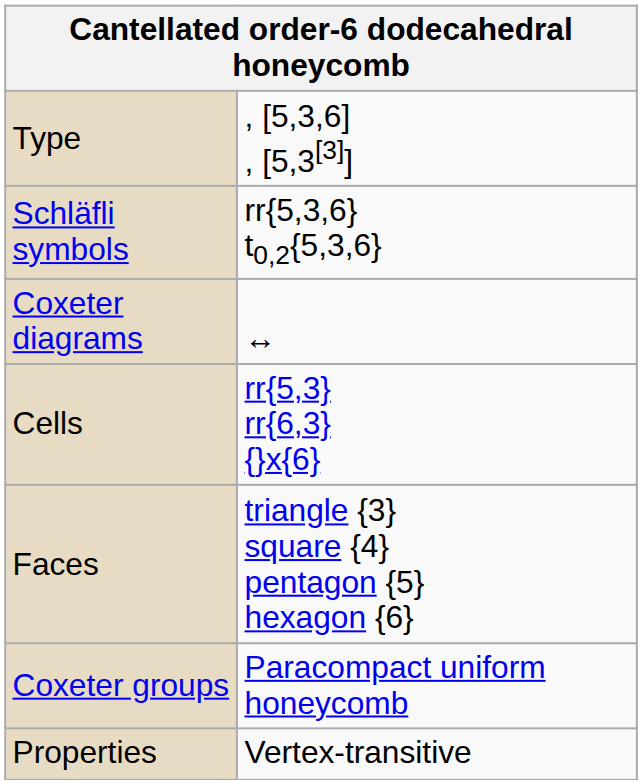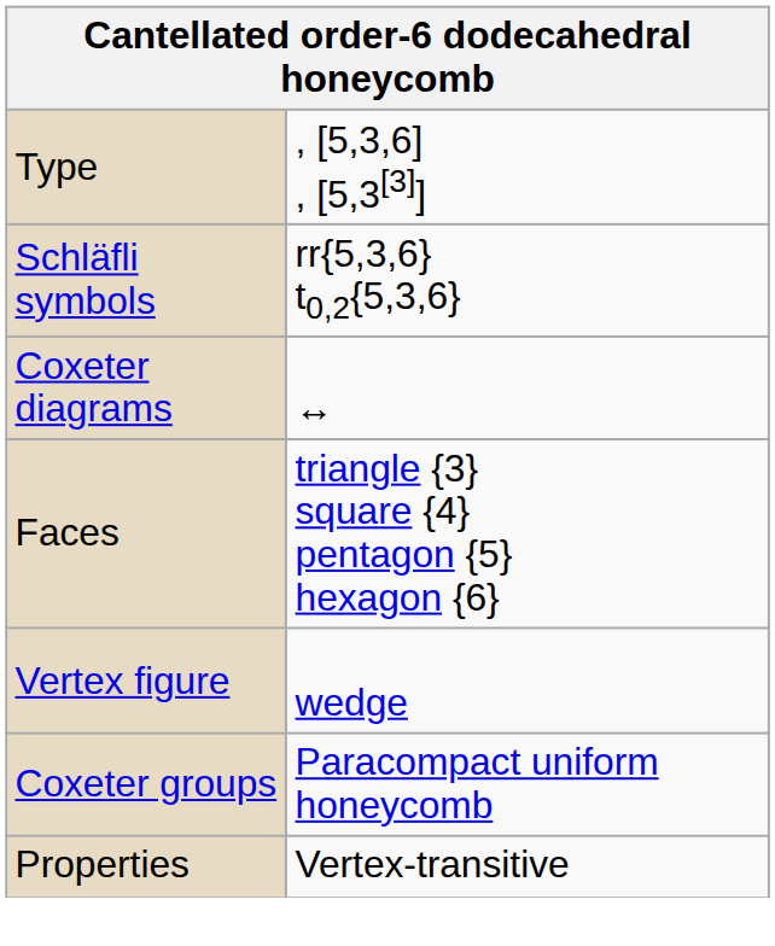- row: Cells | rr{5,3} rr{6,3} {}x{6}
+ row: Vertex figure | wedge
